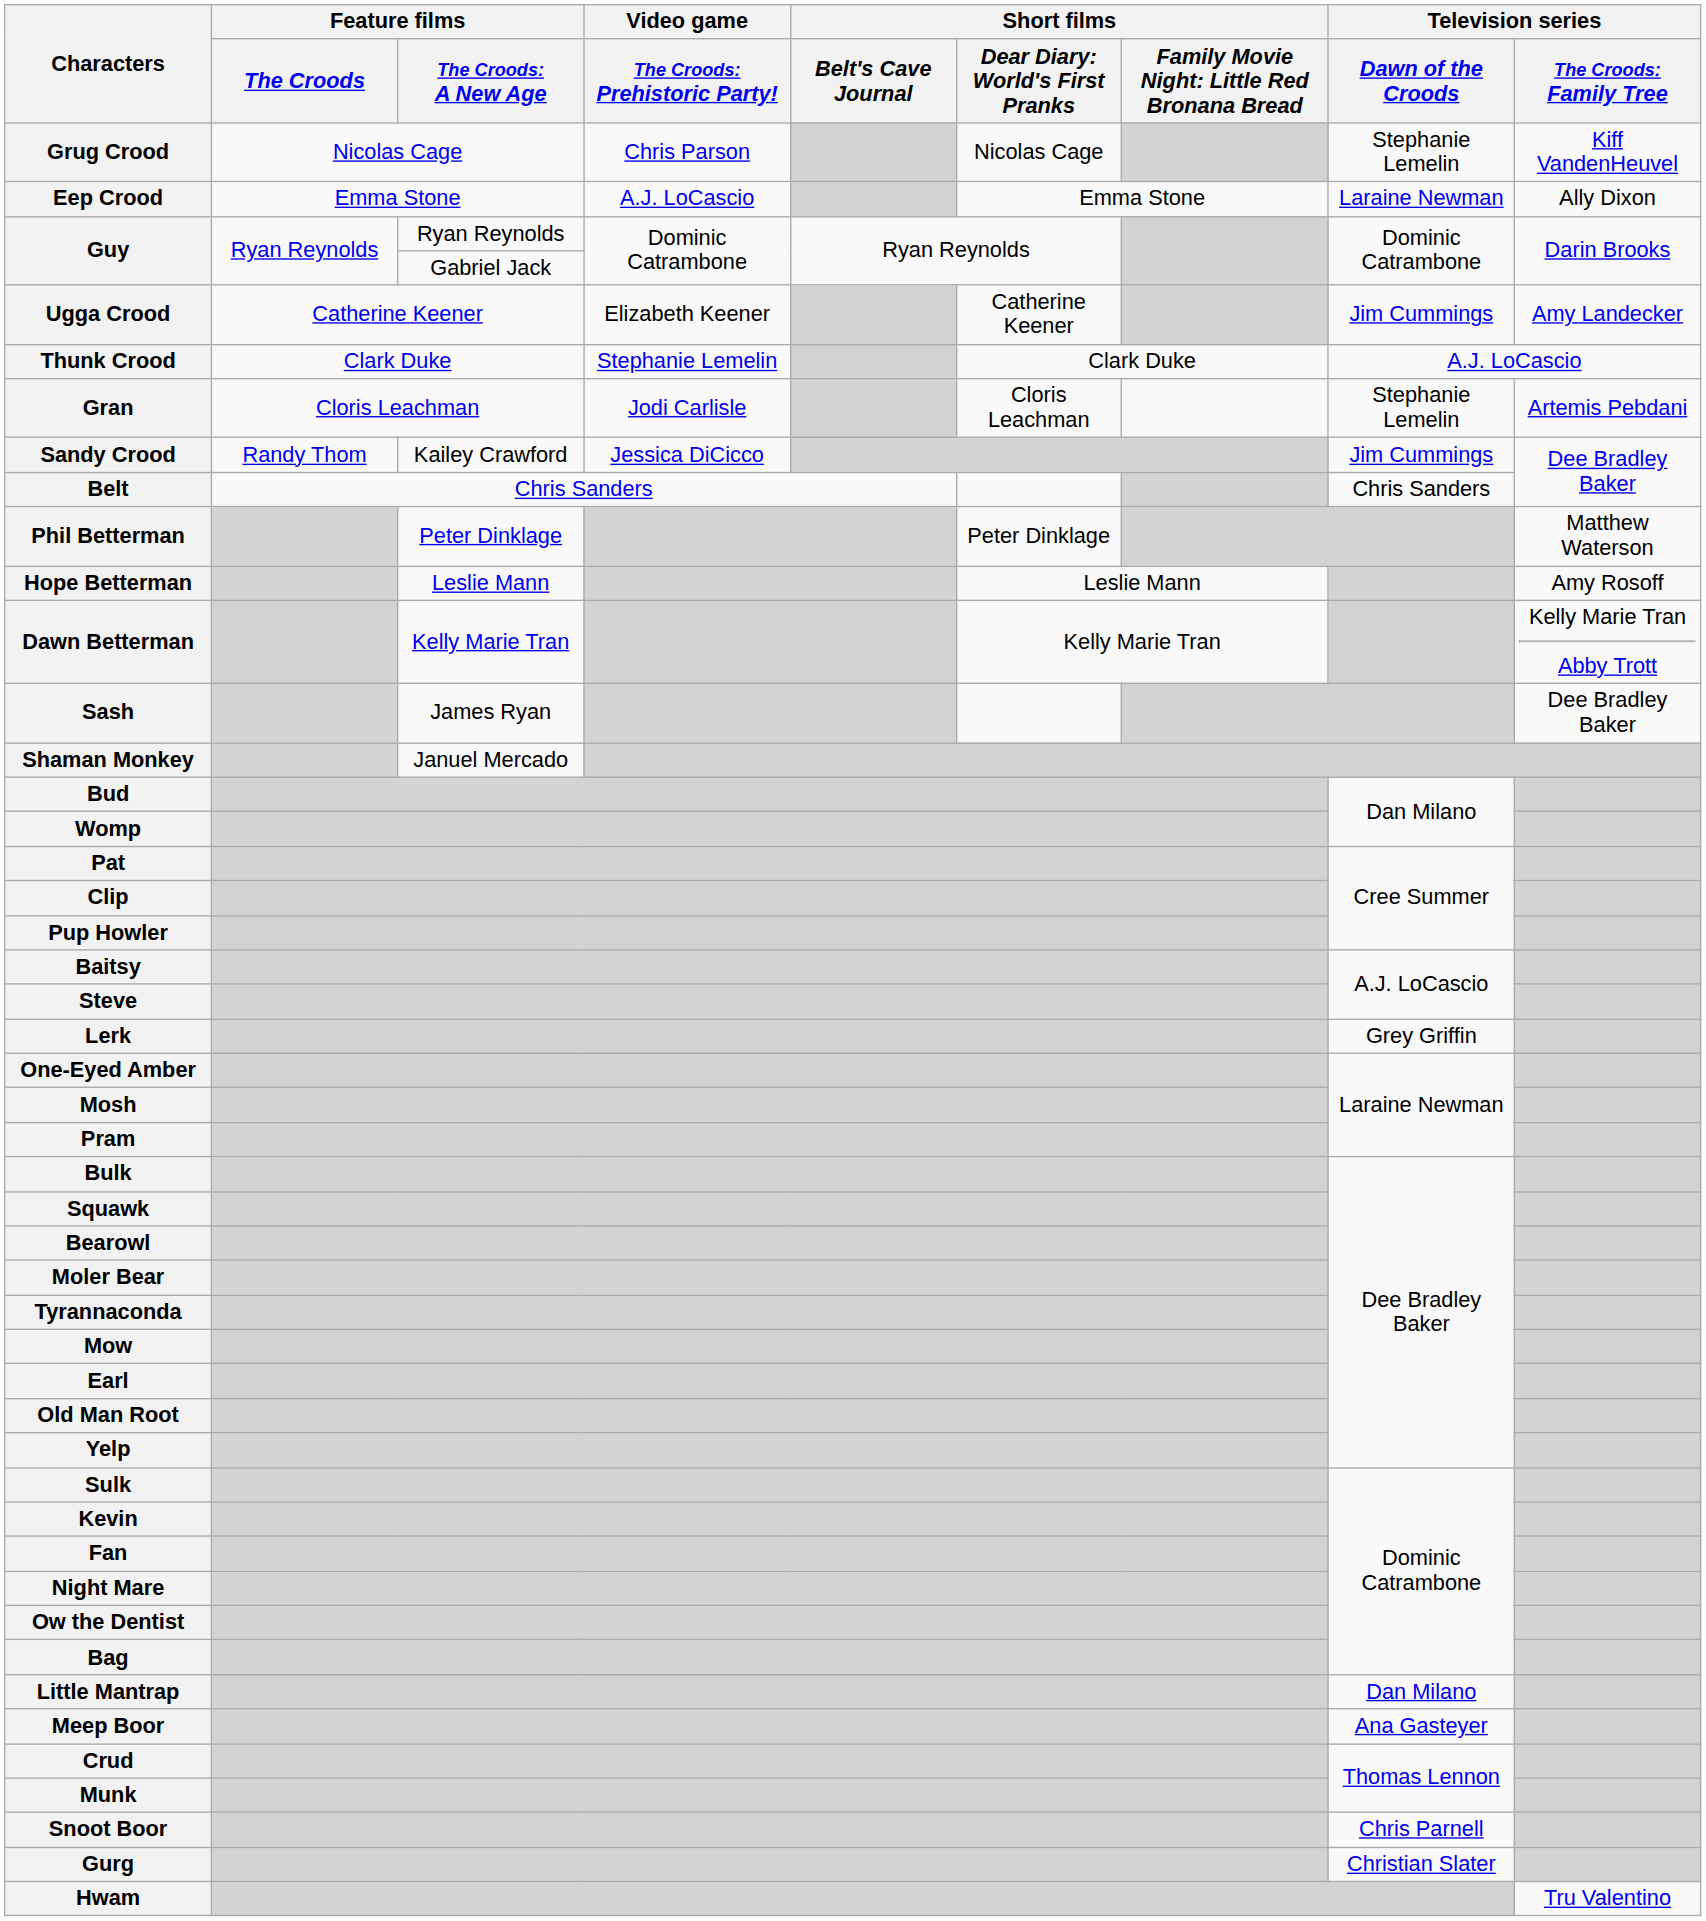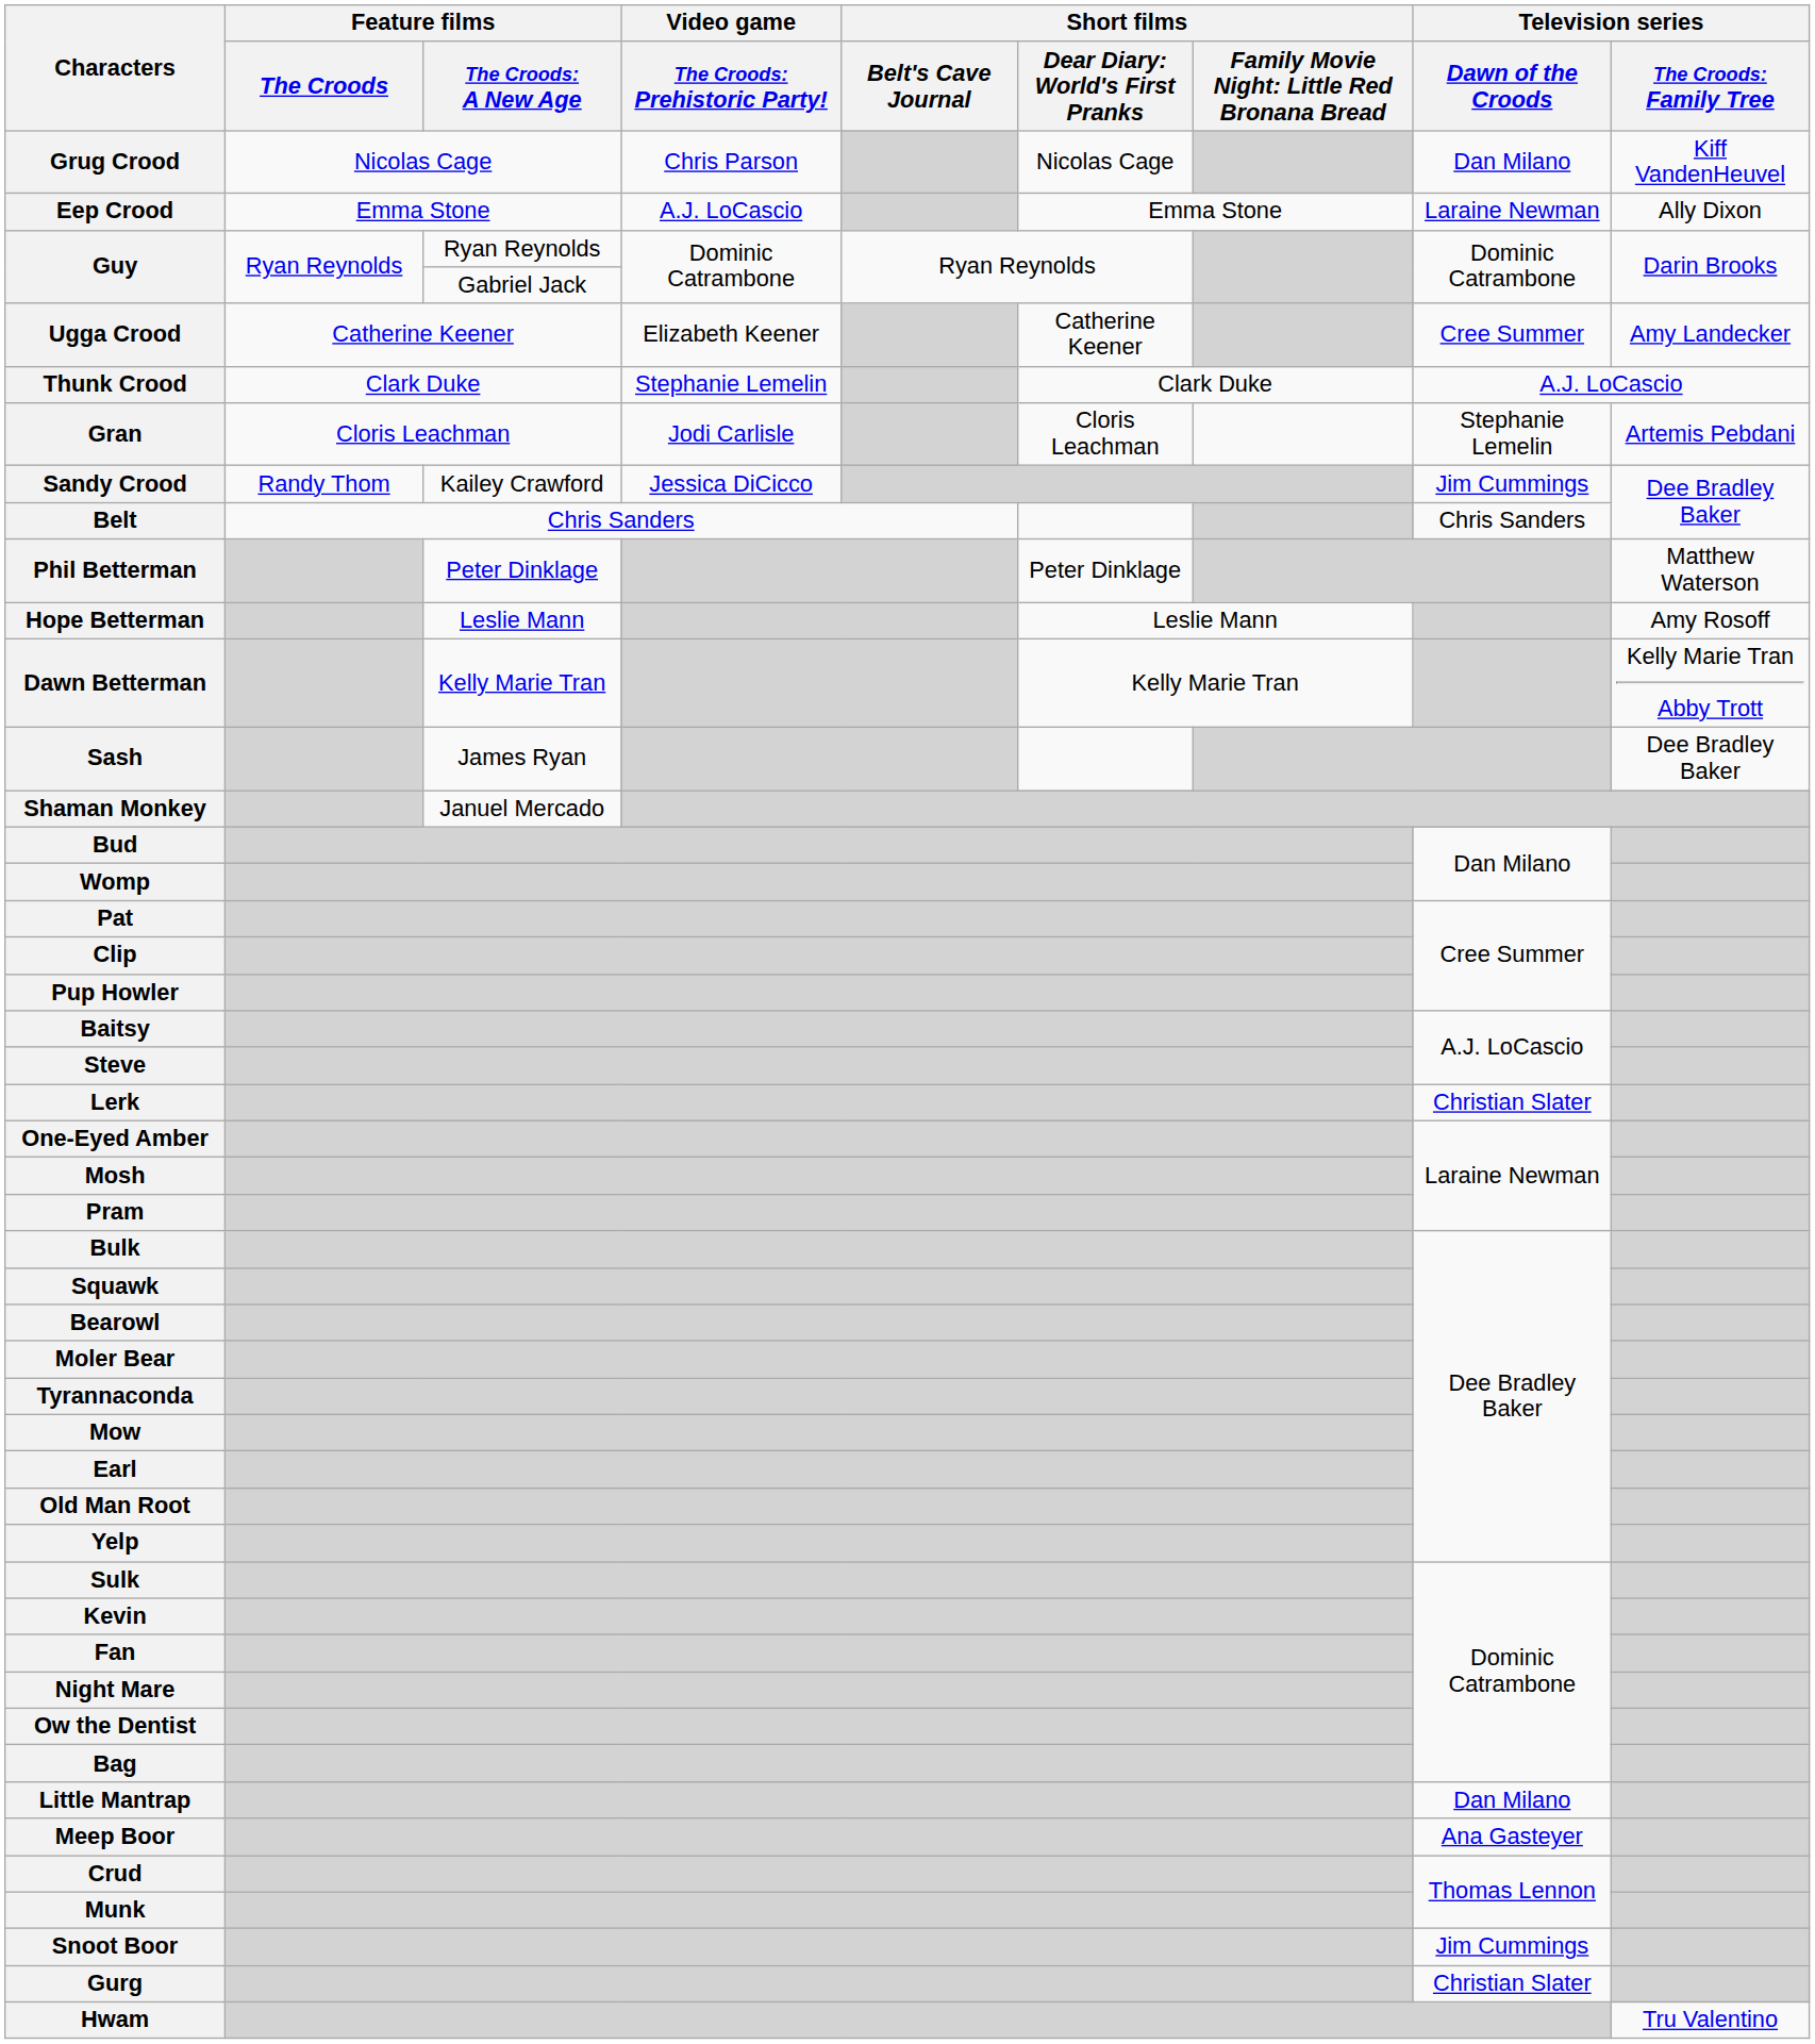Grug Crood | Television series / Dawn of the Croods: Stephanie Lemelin -> Dan Milano
Ugga Crood | Television series / Dawn of the Croods: Jim Cummings -> Cree Summer
Lerk | Television series / Dawn of the Croods: Grey Griffin -> Christian Slater
Snoot Boor | Television series / Dawn of the Croods: Chris Parnell -> Jim Cummings
